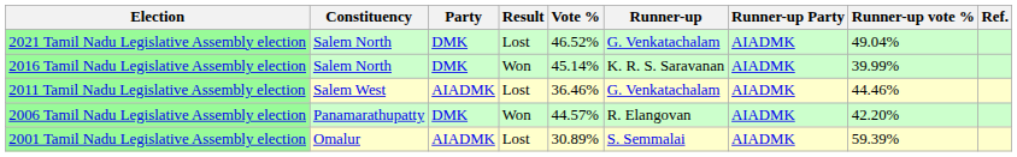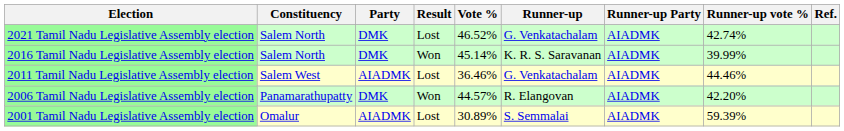2021 Tamil Nadu Legislative Assembly election | Runner-up vote %: 49.04% -> 42.74%
